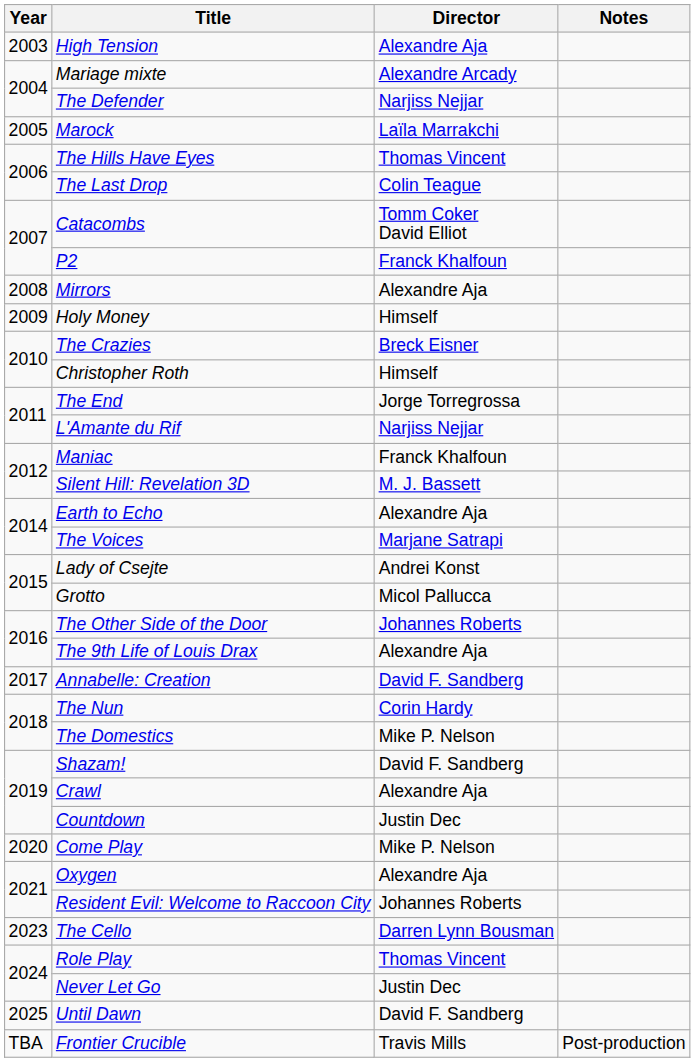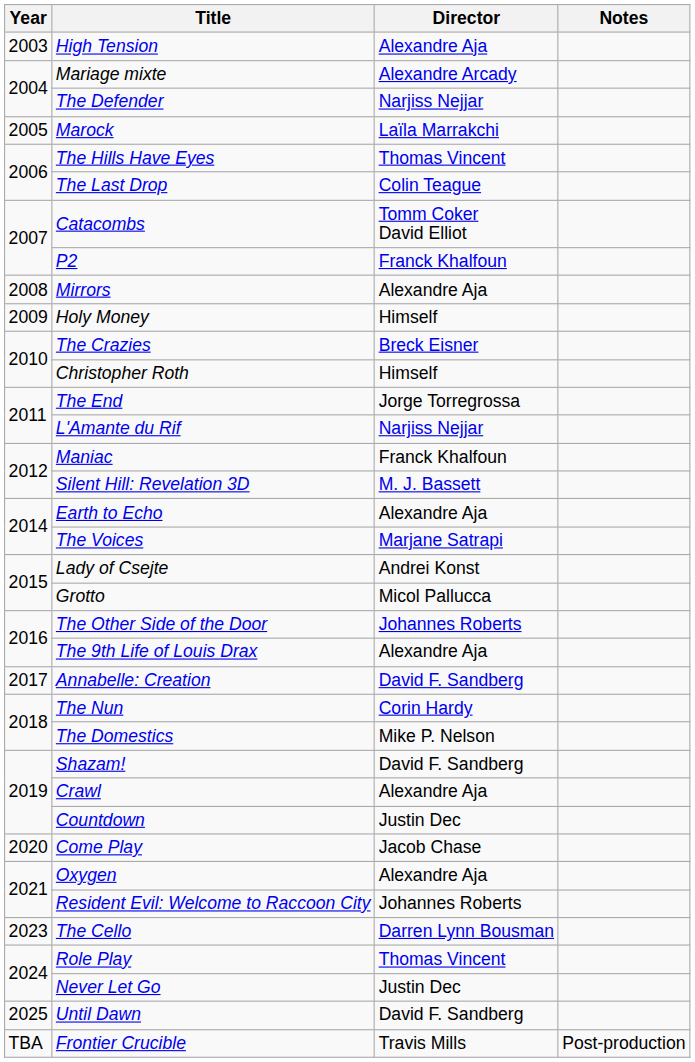Come Play | Director: Mike P. Nelson -> Jacob Chase
